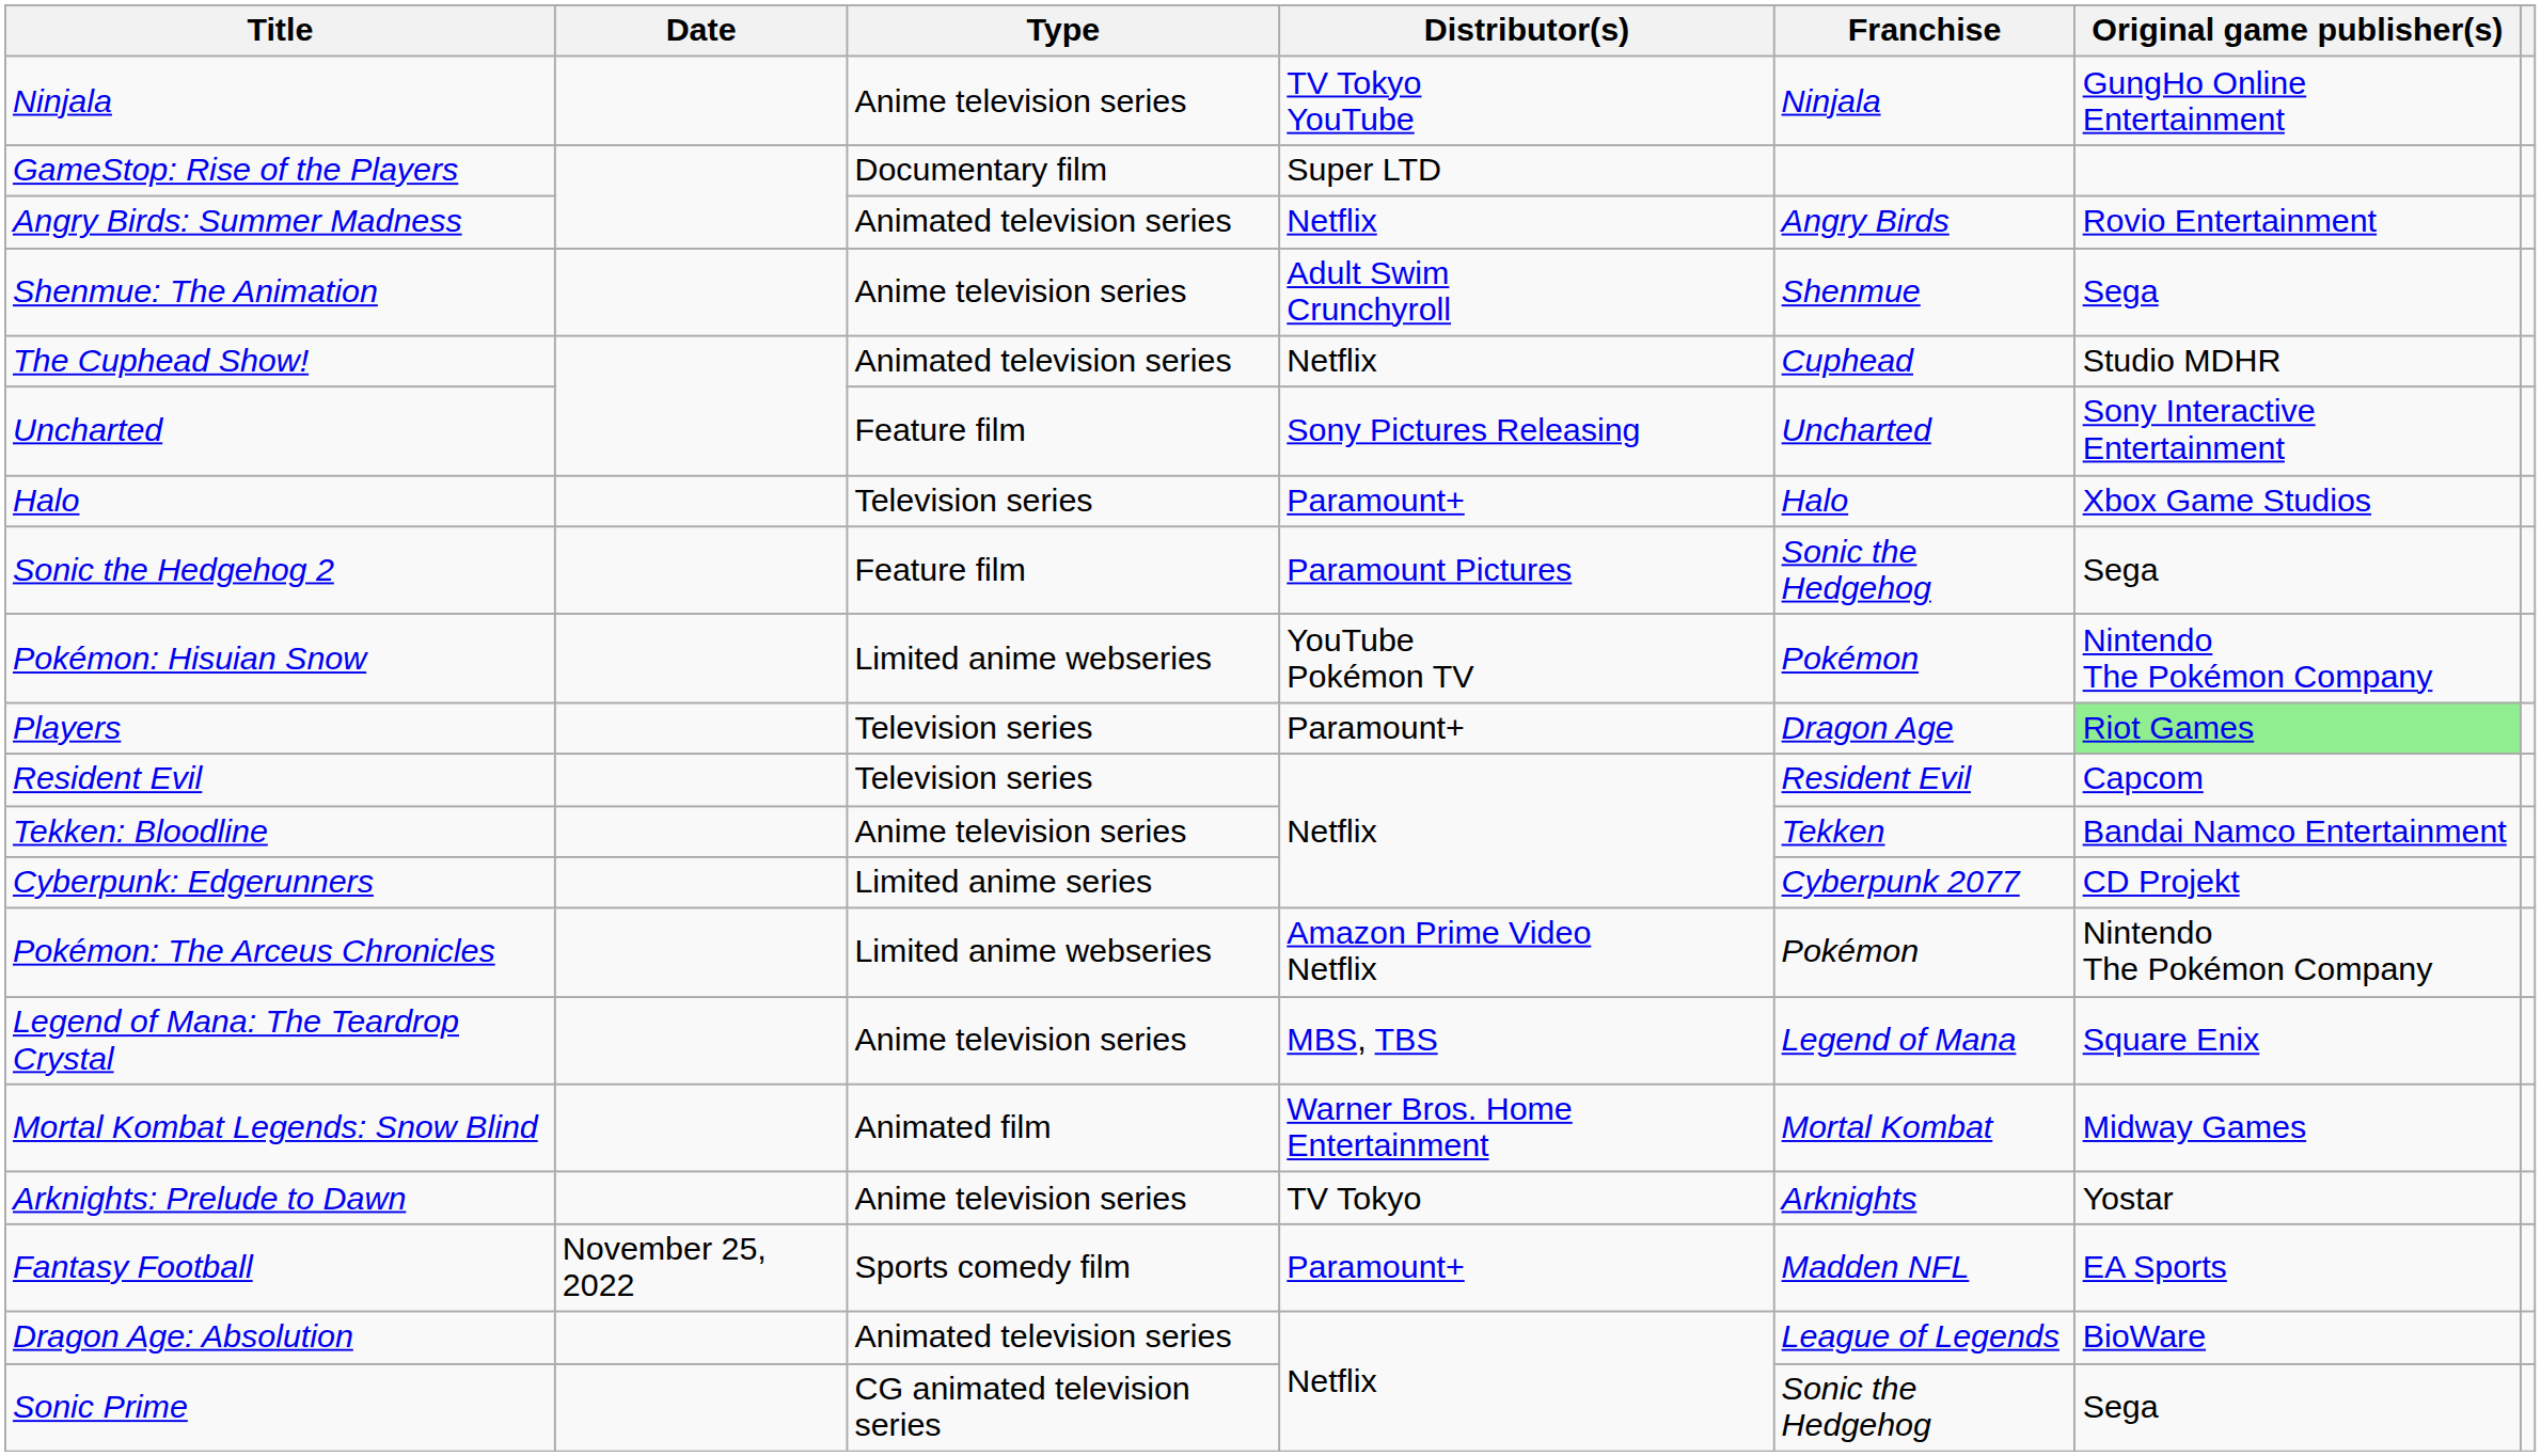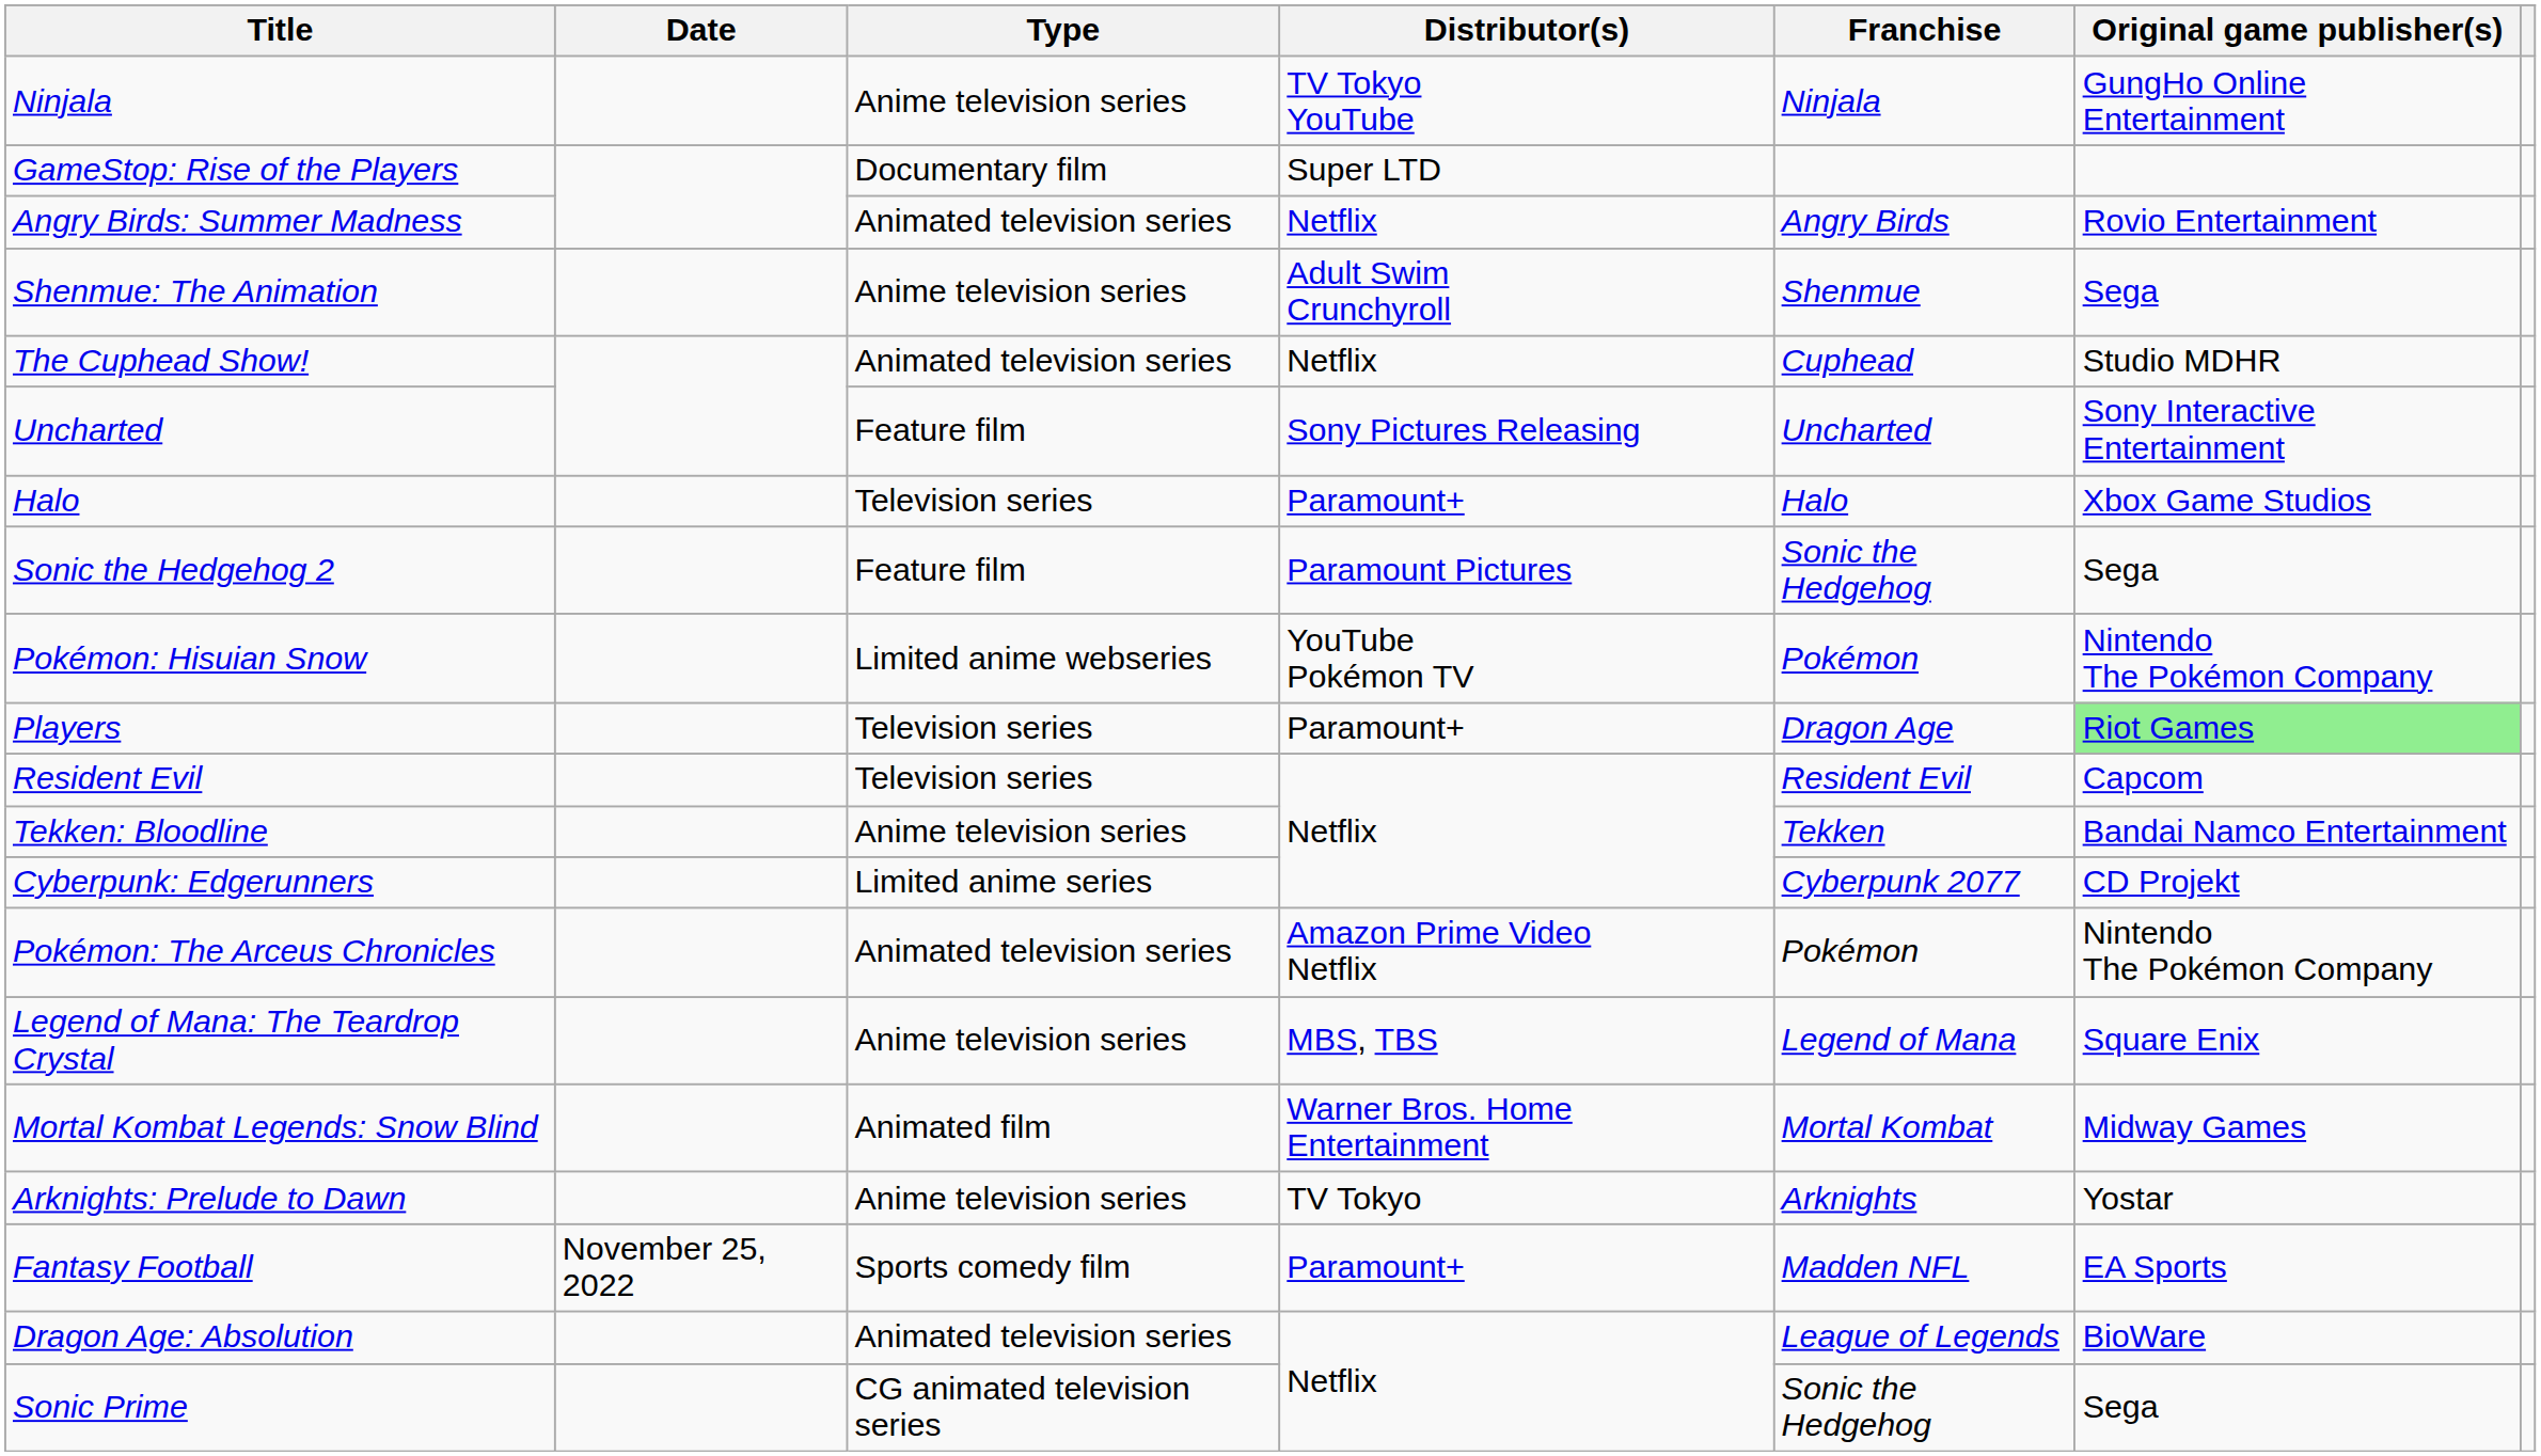Pokémon: The Arceus Chronicles | Type: Limited anime webseries -> Animated television series
